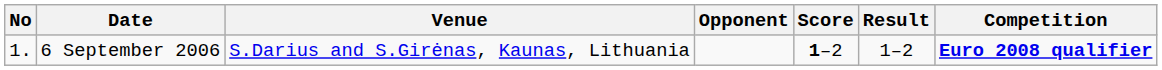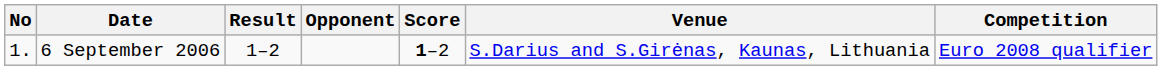columns swapped: Venue <-> Result
6 September 2006 | Competition: bold -> normal
